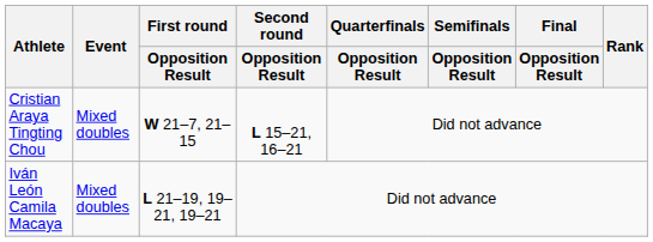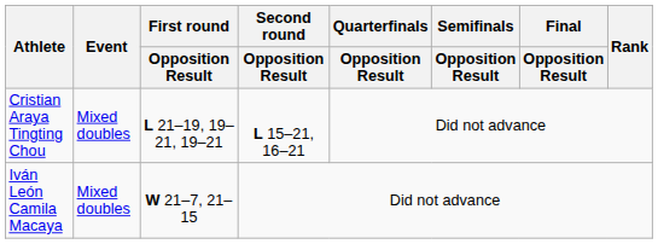Cristian Araya Tingting Chou | First round / Opposition Result: W 21–7, 21–15 -> L 21–19, 19–21, 19–21
Iván León Camila Macaya | First round / Opposition Result: L 21–19, 19–21, 19–21 -> W 21–7, 21–15
